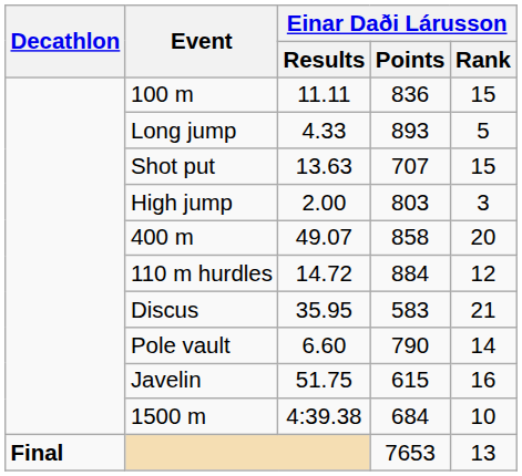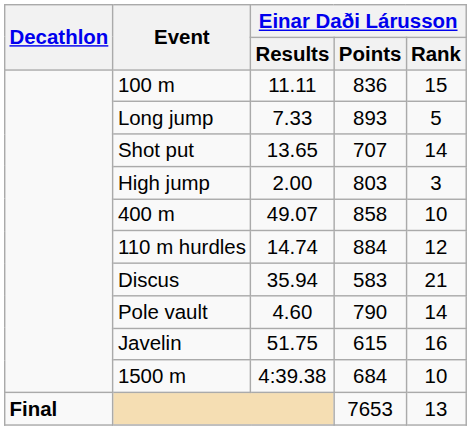Long jump | Einar Daði Lárusson / Results: 4.33 -> 7.33
Shot put | Einar Daði Lárusson / Results: 13.63 -> 13.65
Shot put | Einar Daði Lárusson / Rank: 15 -> 14
400 m | Einar Daði Lárusson / Rank: 20 -> 10
110 m hurdles | Einar Daði Lárusson / Results: 14.72 -> 14.74
Discus | Einar Daði Lárusson / Results: 35.95 -> 35.94
Pole vault | Einar Daði Lárusson / Results: 6.60 -> 4.60
